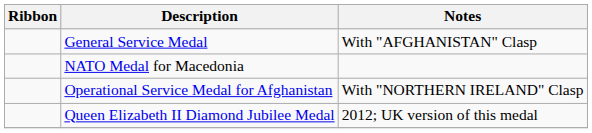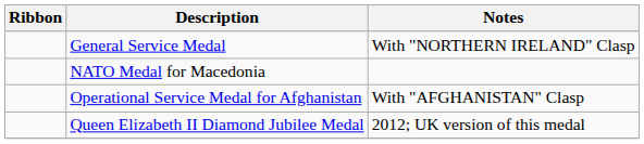General Service Medal | column 3: With "AFGHANISTAN" Clasp -> With "NORTHERN IRELAND" Clasp
Operational Service Medal for Afghanistan | column 3: With "NORTHERN IRELAND" Clasp -> With "AFGHANISTAN" Clasp
